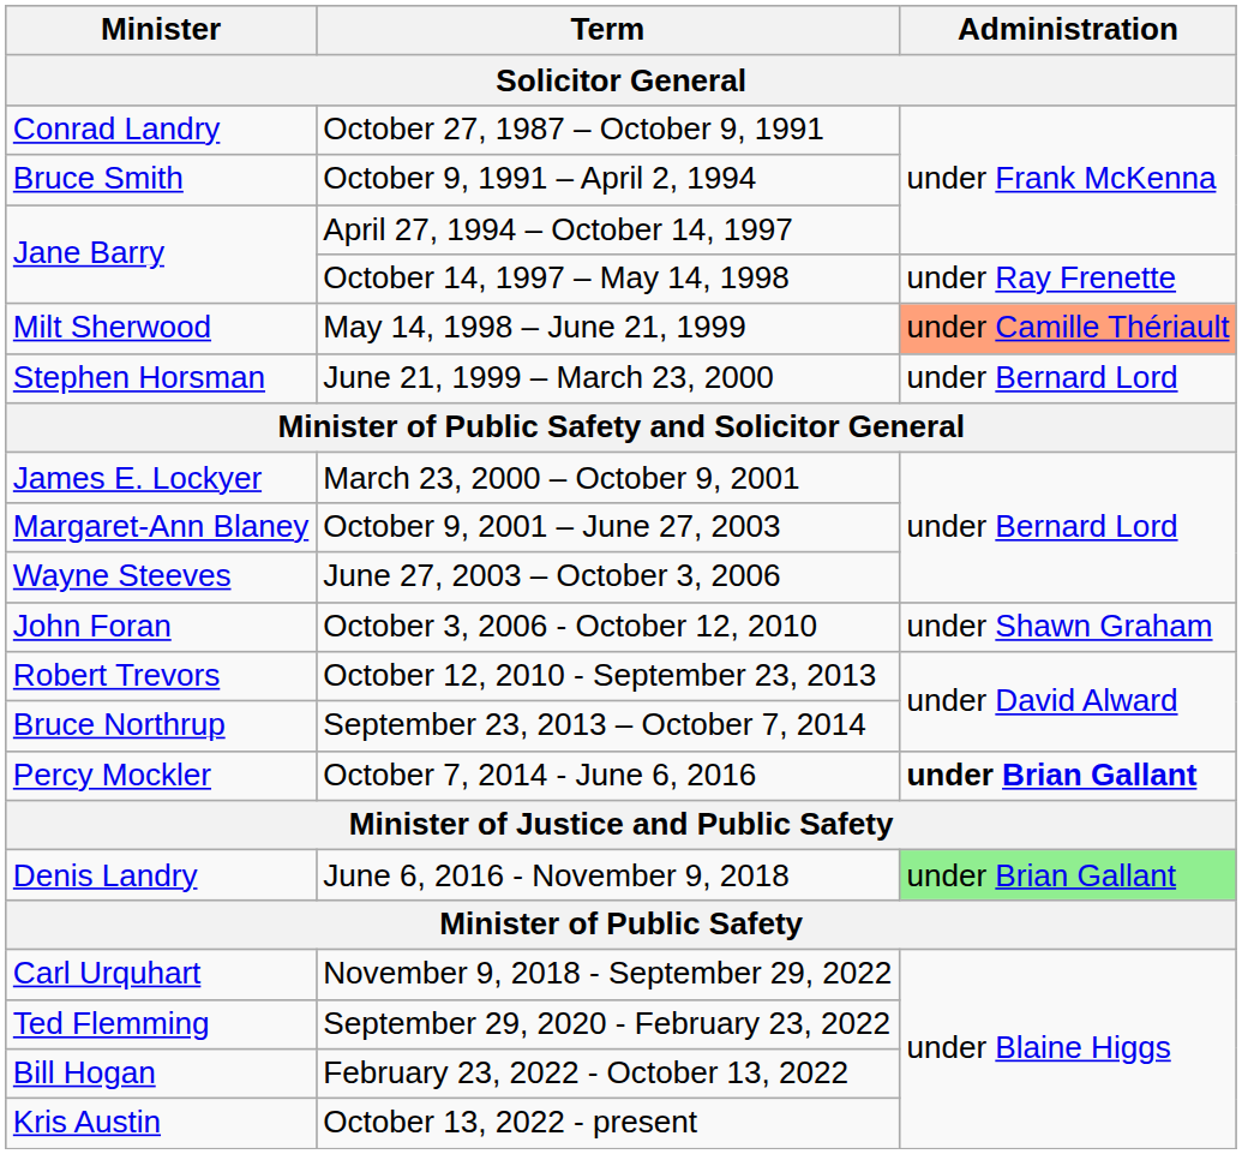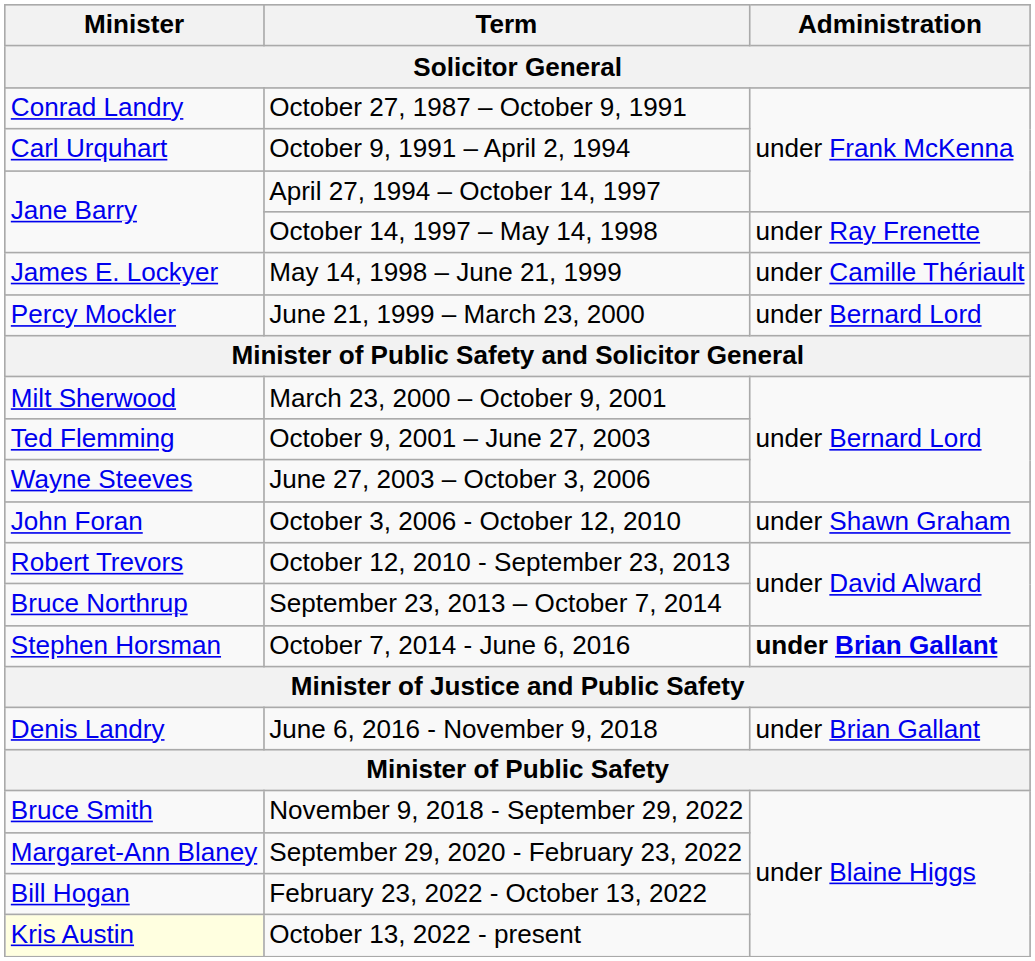October 9, 1991 – April 2, 1994 | Minister / Solicitor General: Bruce Smith -> Carl Urquhart
May 14, 1998 – June 21, 1999 | Minister / Solicitor General: Milt Sherwood -> James E. Lockyer
May 14, 1998 – June 21, 1999 | Administration / Solicitor General: lightsalmon background -> no background
June 21, 1999 – March 23, 2000 | Minister / Solicitor General: Stephen Horsman -> Percy Mockler
March 23, 2000 – October 9, 2001 | Minister / Solicitor General: James E. Lockyer -> Milt Sherwood
October 9, 2001 – June 27, 2003 | Minister / Solicitor General: Margaret-Ann Blaney -> Ted Flemming
October 7, 2014 - June 6, 2016 | Minister / Solicitor General: Percy Mockler -> Stephen Horsman
June 6, 2016 - November 9, 2018 | Administration / Solicitor General: lightgreen background -> no background
November 9, 2018 - September 29, 2022 | Minister / Solicitor General: Carl Urquhart -> Bruce Smith
September 29, 2020 - February 23, 2022 | Minister / Solicitor General: Ted Flemming -> Margaret-Ann Blaney
October 13, 2022 - present | Minister / Solicitor General: no background -> lightyellow background
